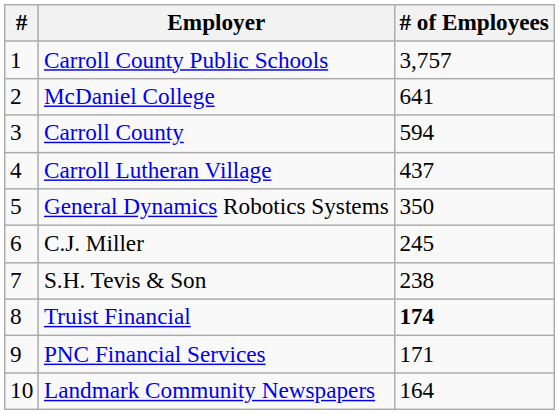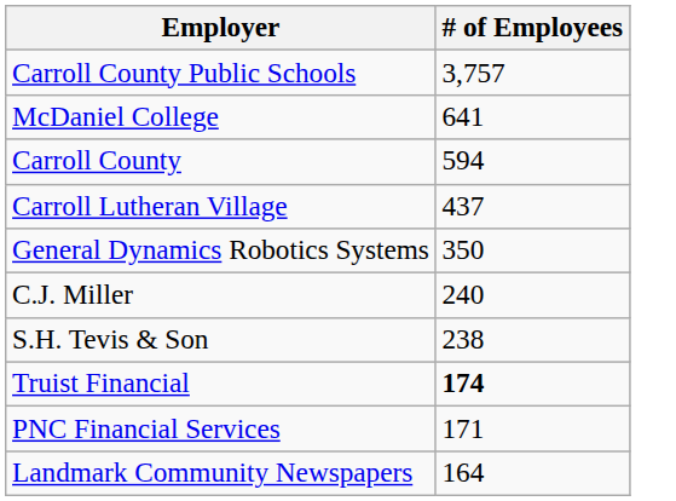- column: # | 1 | 2 | 3 | 4 | 5 | 6 | 7 | 8 | 9 | 10
C.J. Miller | # of Employees: 245 -> 240
